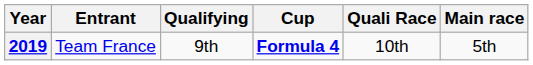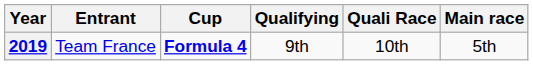columns swapped: Cup <-> Qualifying
